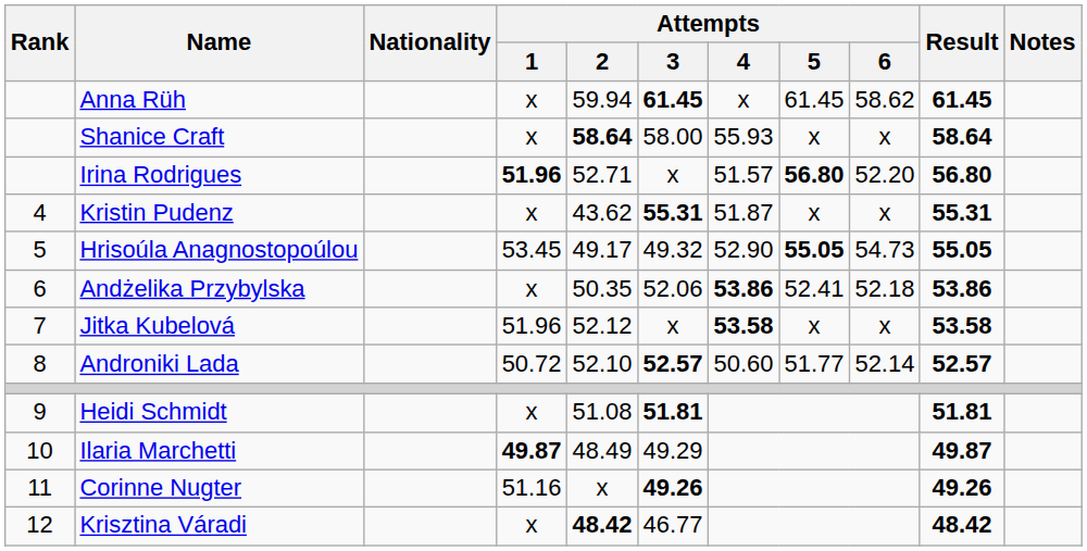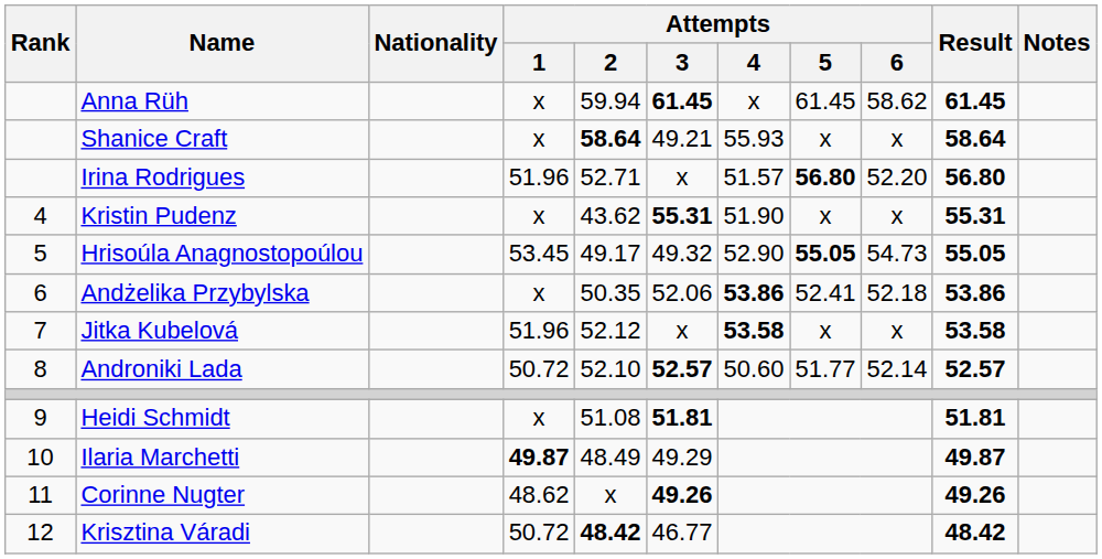Shanice Craft | Attempts / 3: 58.00 -> 49.21
Irina Rodrigues | Attempts / 1: bold -> normal
Kristin Pudenz | Attempts / 4: 51.87 -> 51.90
Corinne Nugter | Attempts / 1: 51.16 -> 48.62
Krisztina Váradi | Attempts / 1: x -> 50.72
